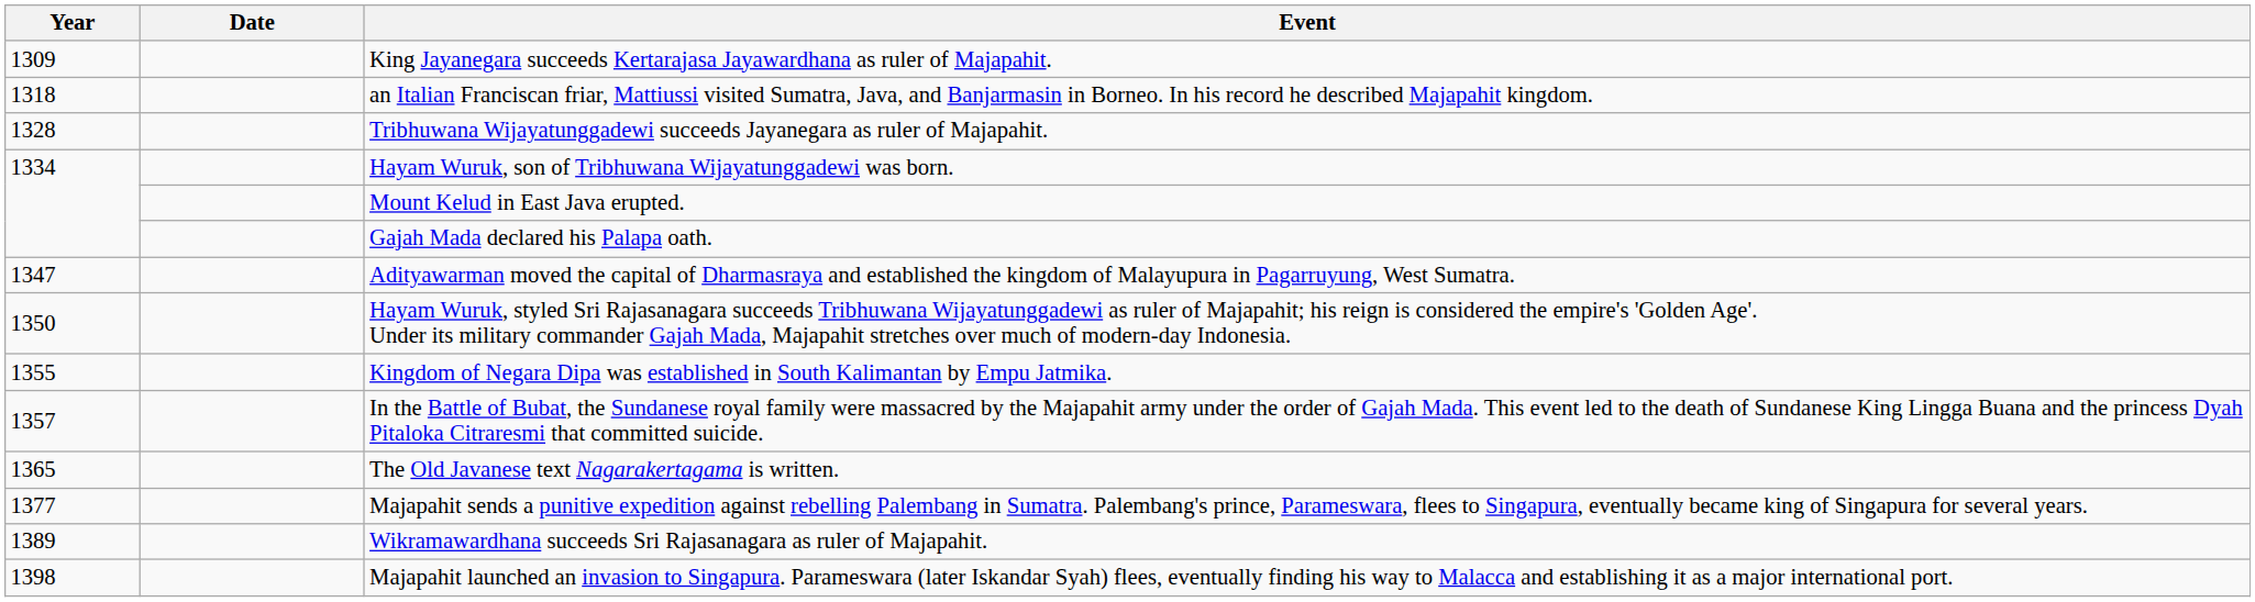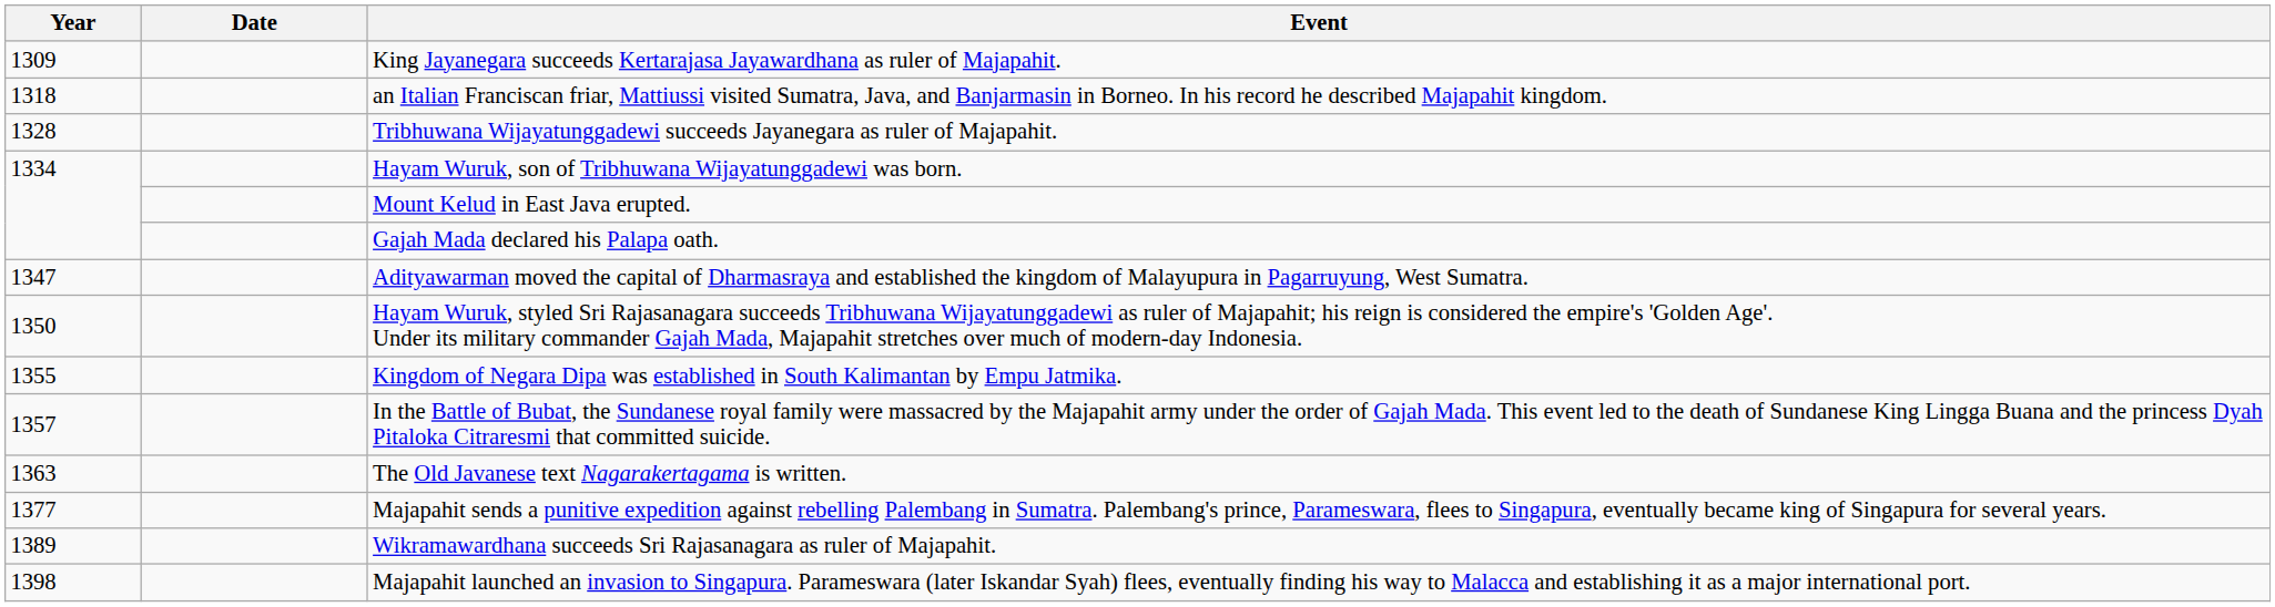The Old Javanese text Nagarakertagama is written. | Year: 1365 -> 1363
